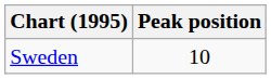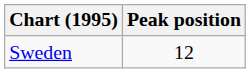Sweden | Peak position: 10 -> 12
